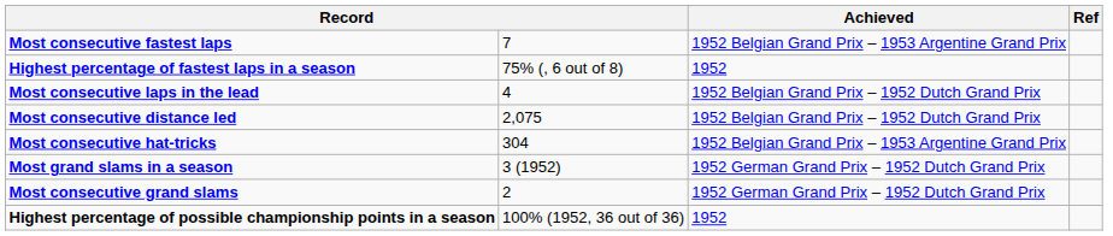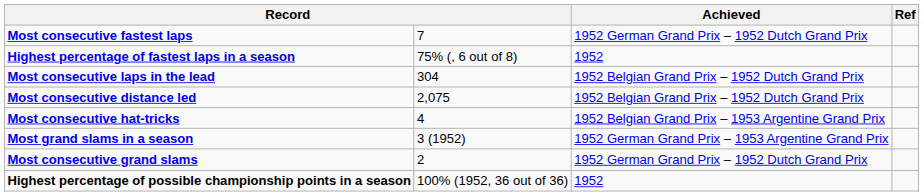Most consecutive fastest laps | Achieved: 1952 Belgian Grand Prix – 1953 Argentine Grand Prix -> 1952 German Grand Prix – 1952 Dutch Grand Prix
Most consecutive laps in the lead | column 2: 4 -> 304
Most consecutive hat-tricks | column 2: 304 -> 4
Most grand slams in a season | Achieved: 1952 German Grand Prix – 1952 Dutch Grand Prix -> 1952 German Grand Prix – 1953 Argentine Grand Prix
